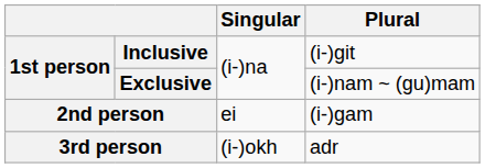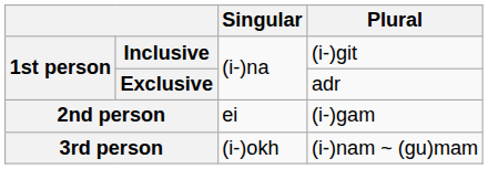Exclusive | Plural: (i-)nam ~ (gu)mam -> adr
3rd person | Plural: adr -> (i-)nam ~ (gu)mam
